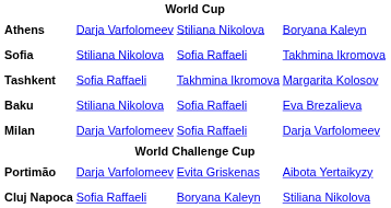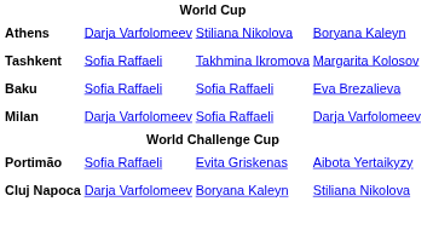- row: Sofia | Stiliana Nikolova | Sofia Raffaeli | Takhmina Ikromova
Baku | column 2: Stiliana Nikolova -> Sofia Raffaeli
Portimão | column 2: Darja Varfolomeev -> Sofia Raffaeli
Cluj Napoca | column 2: Sofia Raffaeli -> Darja Varfolomeev
